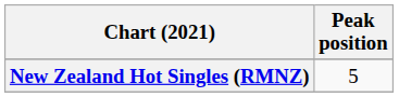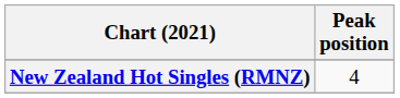New Zealand Hot Singles (RMNZ) | Peak position: 5 -> 4
